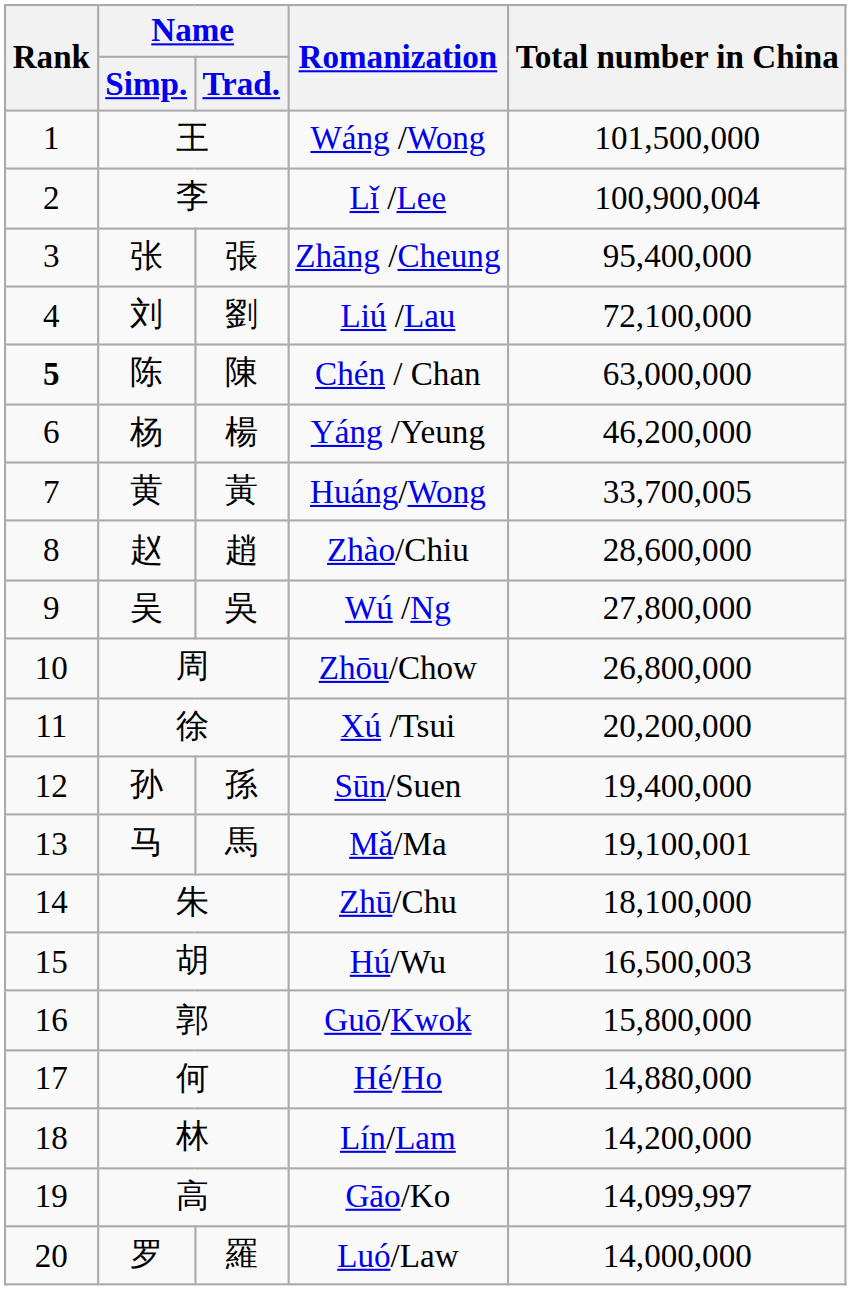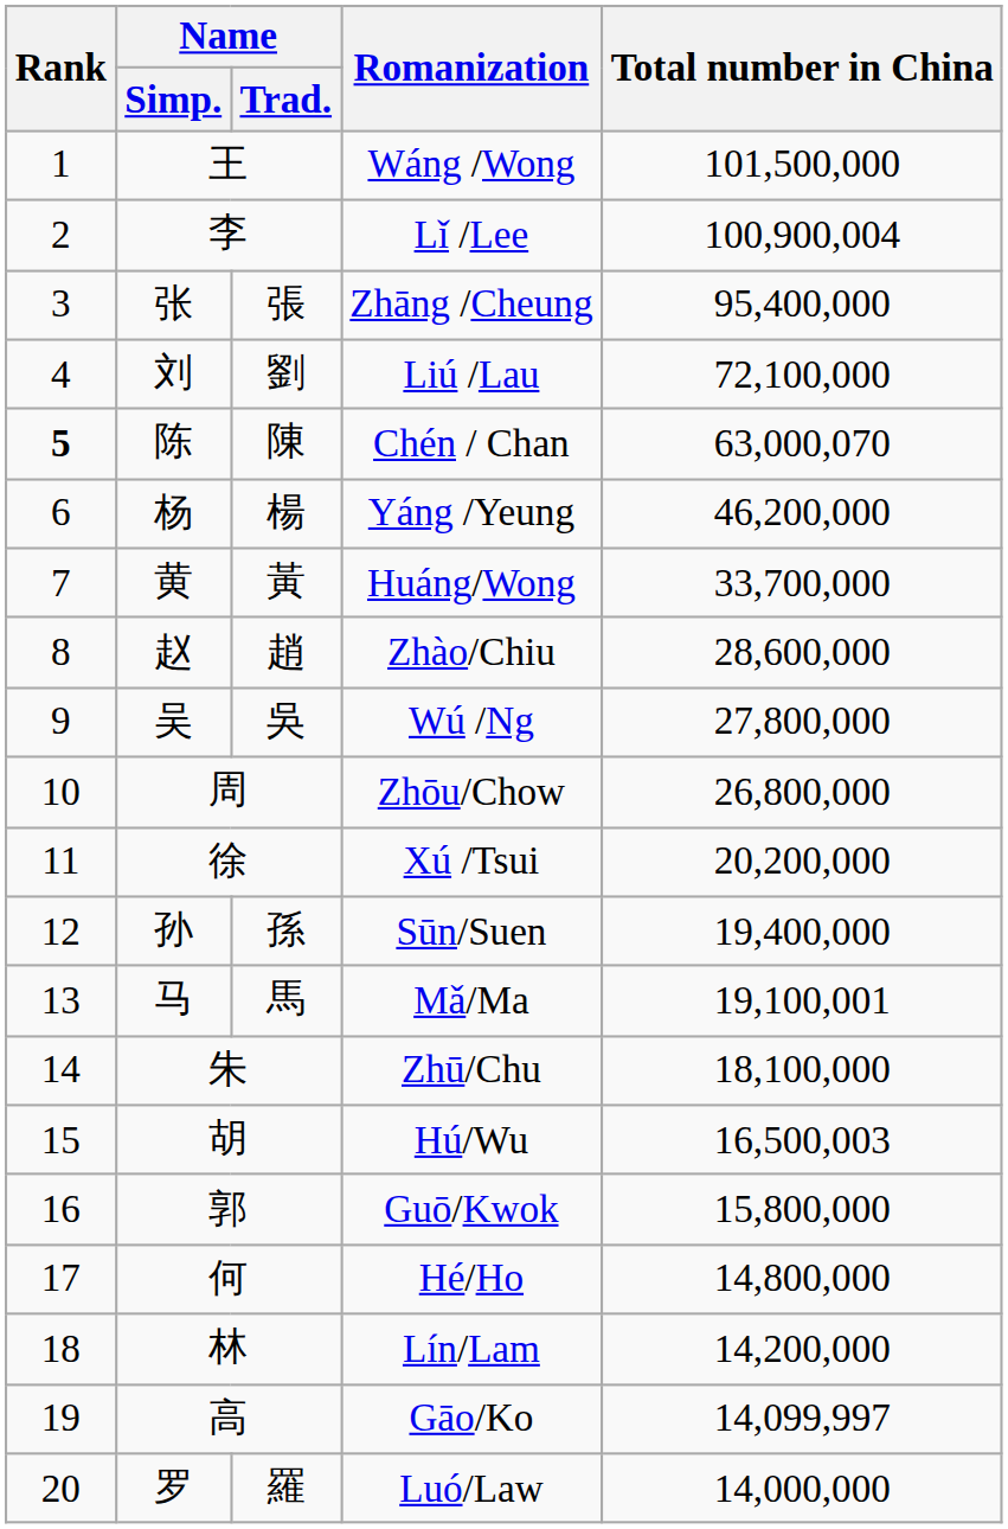Chén / Chan | Total number in China: 63,000,000 -> 63,000,070
Huáng/Wong | Total number in China: 33,700,005 -> 33,700,000
Hé/Ho | Total number in China: 14,880,000 -> 14,800,000
